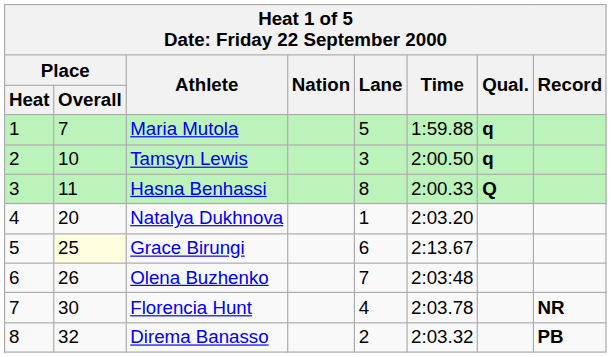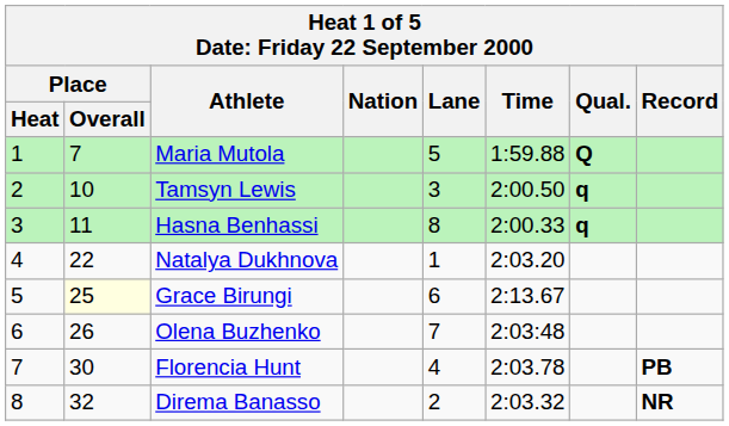Maria Mutola | Qual.: q -> Q
Hasna Benhassi | Qual.: Q -> q
Natalya Dukhnova | Place / Overall: 20 -> 22
Florencia Hunt | Record: NR -> PB
Direma Banasso | Record: PB -> NR
